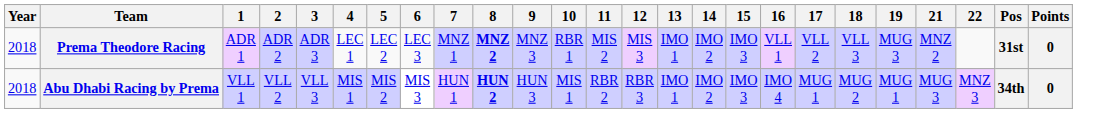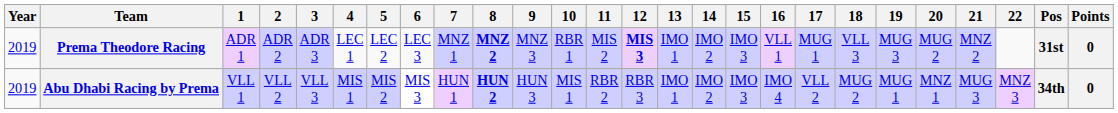+ column: 20 | MUG 2 | MNZ 1
Prema Theodore Racing | Year: 2018 -> 2019
Prema Theodore Racing | 12: normal -> bold
Prema Theodore Racing | 17: VLL 2 -> MUG 1
Abu Dhabi Racing by Prema | Year: 2018 -> 2019
Abu Dhabi Racing by Prema | 17: MUG 1 -> VLL 2
